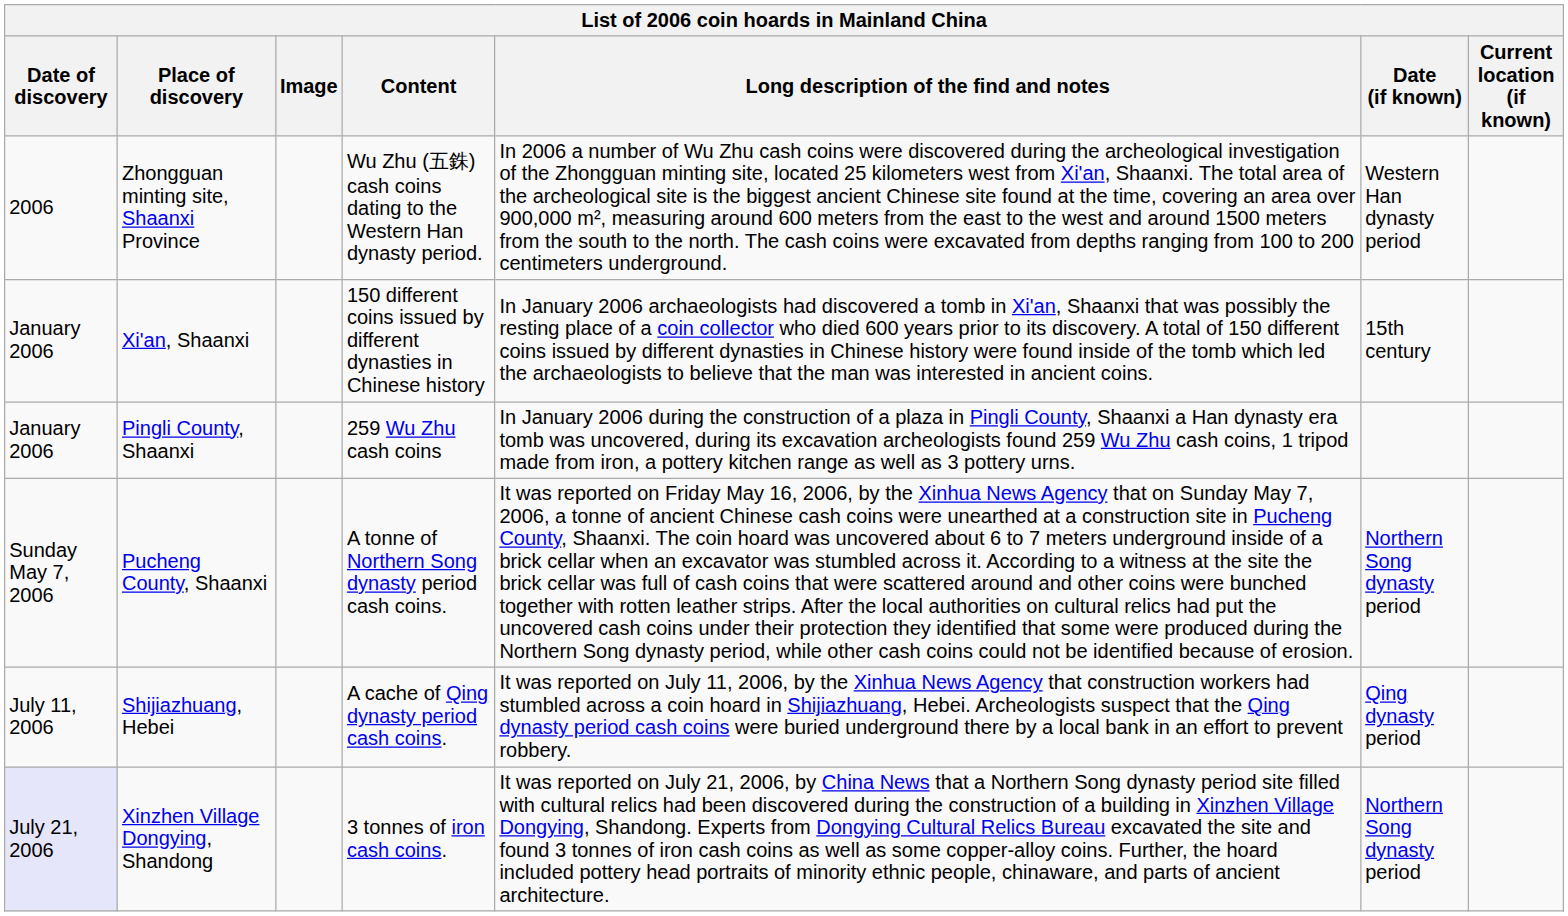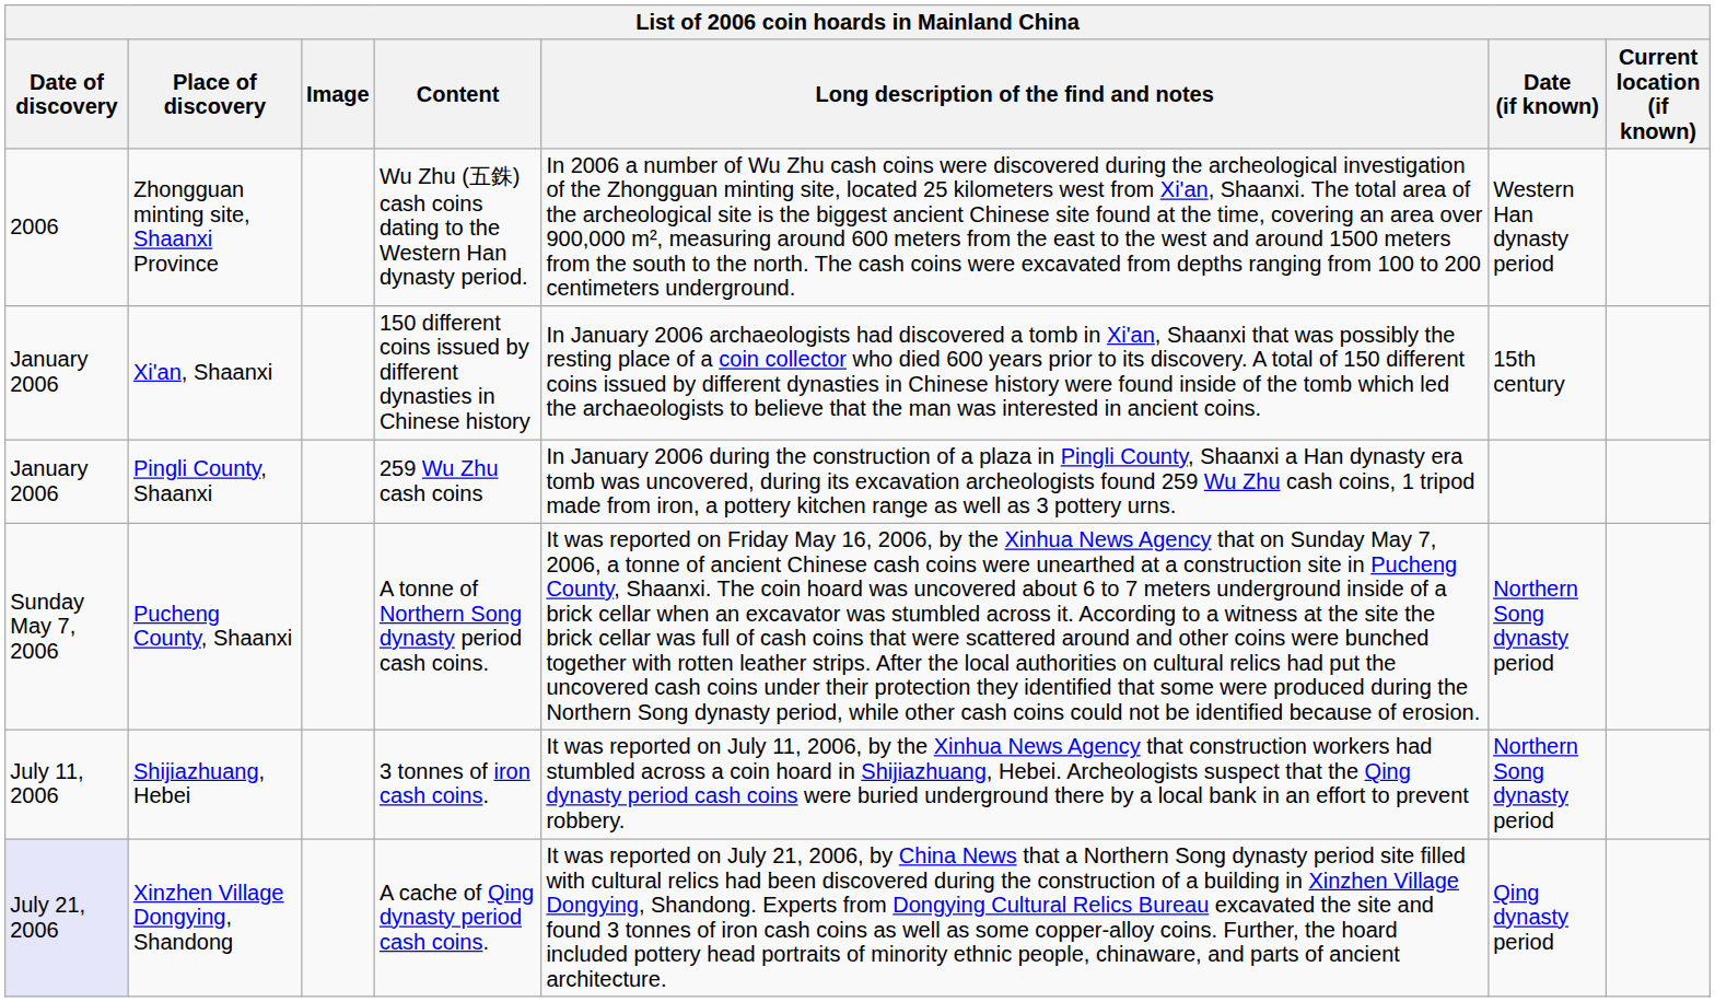Shijiazhuang, Hebei | Content: A cache of Qing dynasty period cash coins. -> 3 tonnes of iron cash coins.
Shijiazhuang, Hebei | Date (if known): Qing dynasty period -> Northern Song dynasty period
Xinzhen Village Dongying, Shandong | Content: 3 tonnes of iron cash coins. -> A cache of Qing dynasty period cash coins.
Xinzhen Village Dongying, Shandong | Date (if known): Northern Song dynasty period -> Qing dynasty period
